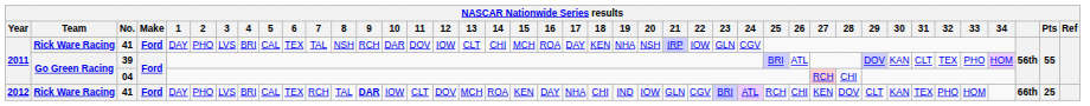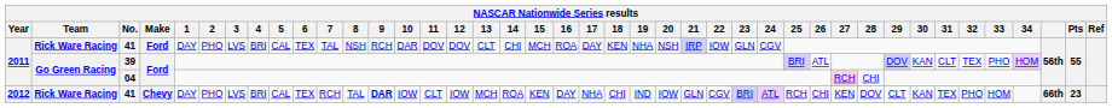2011 / 41 | 12: IOW -> DOV
2012 / 41 | Make: Ford -> Chevy
2012 / 41 | 12: DOV -> IOW
2012 / 41 | Pts: 25 -> 23
